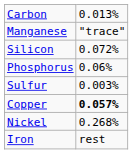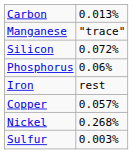rows swapped: Sulfur <-> Iron
Copper | column 2: bold -> normal
